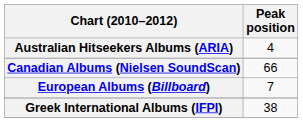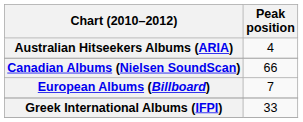Greek International Albums (IFPI) | Peak position: 38 -> 33
